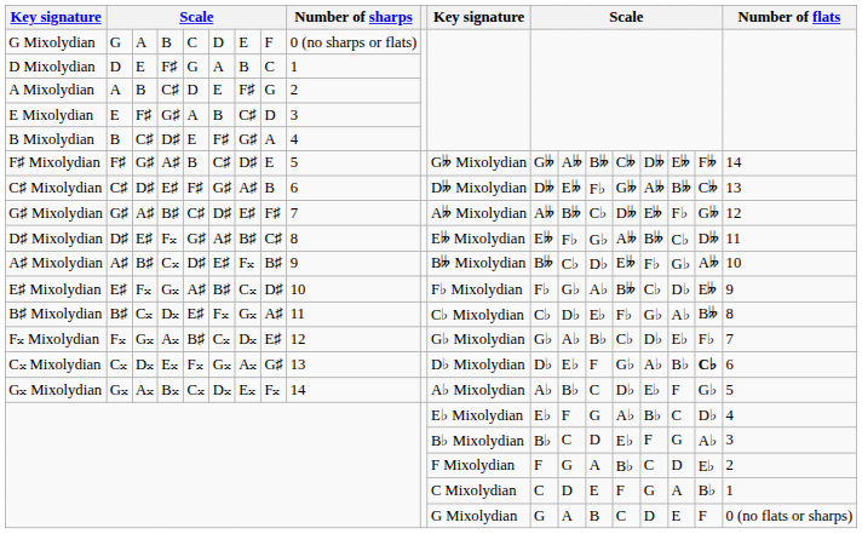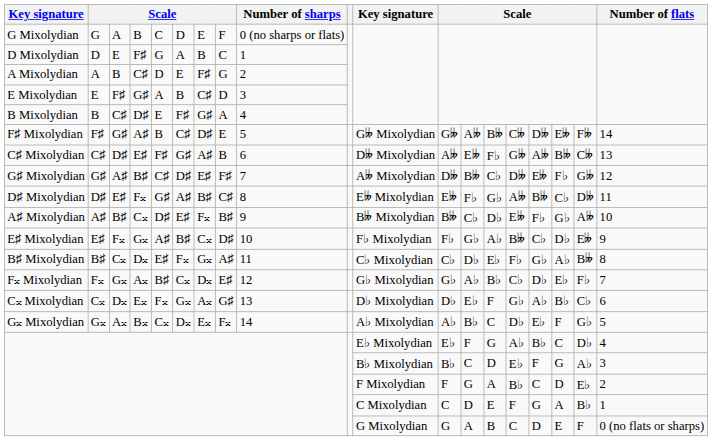C♯ Mixolydian | column 12: D𝄫 -> A𝄫
G♯ Mixolydian | column 12: A𝄫 -> D𝄫
C𝄪 Mixolydian | column 18: bold -> normal
